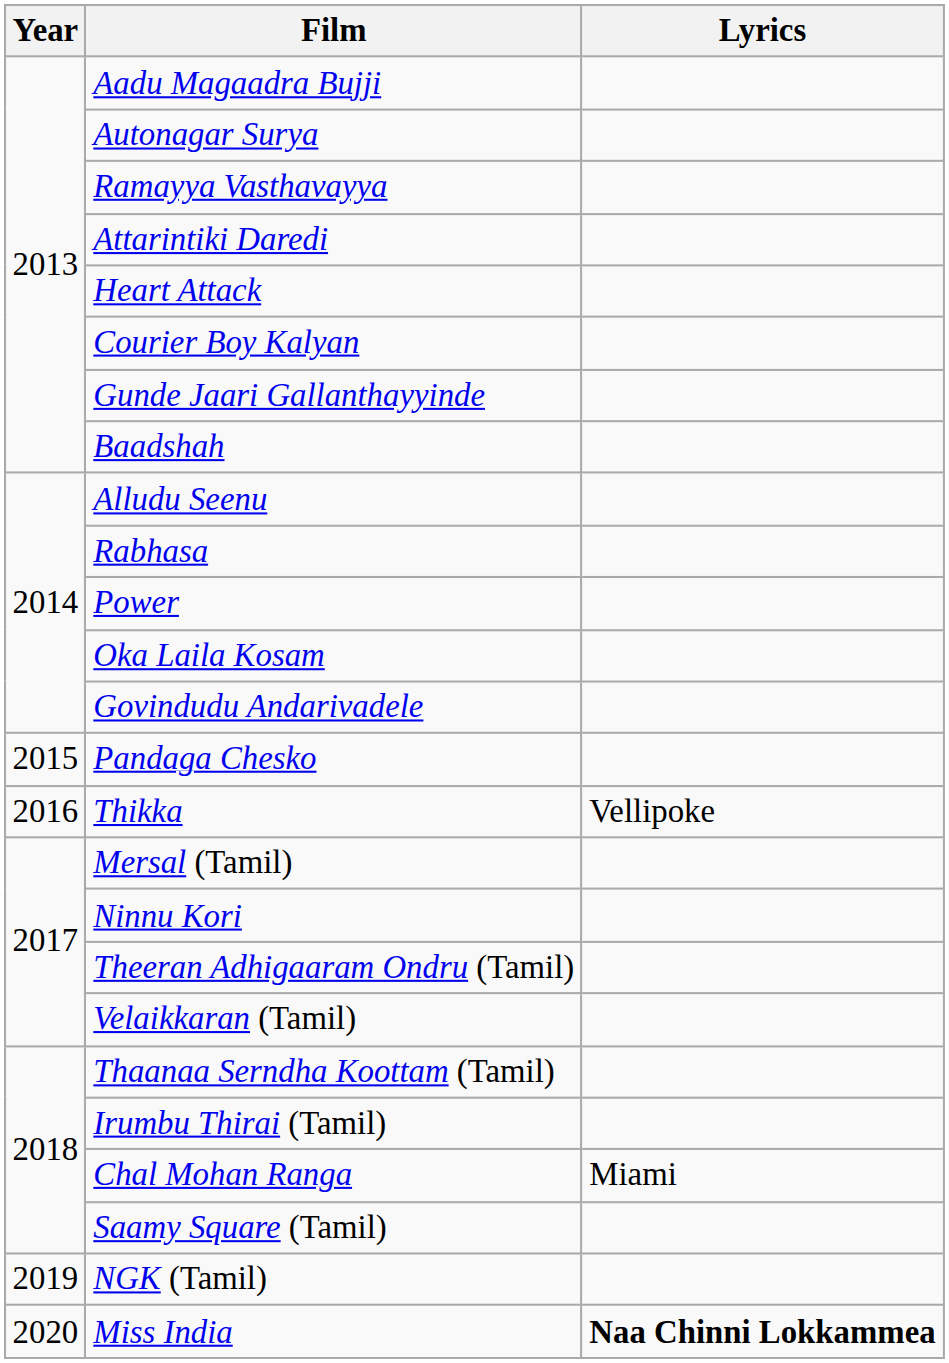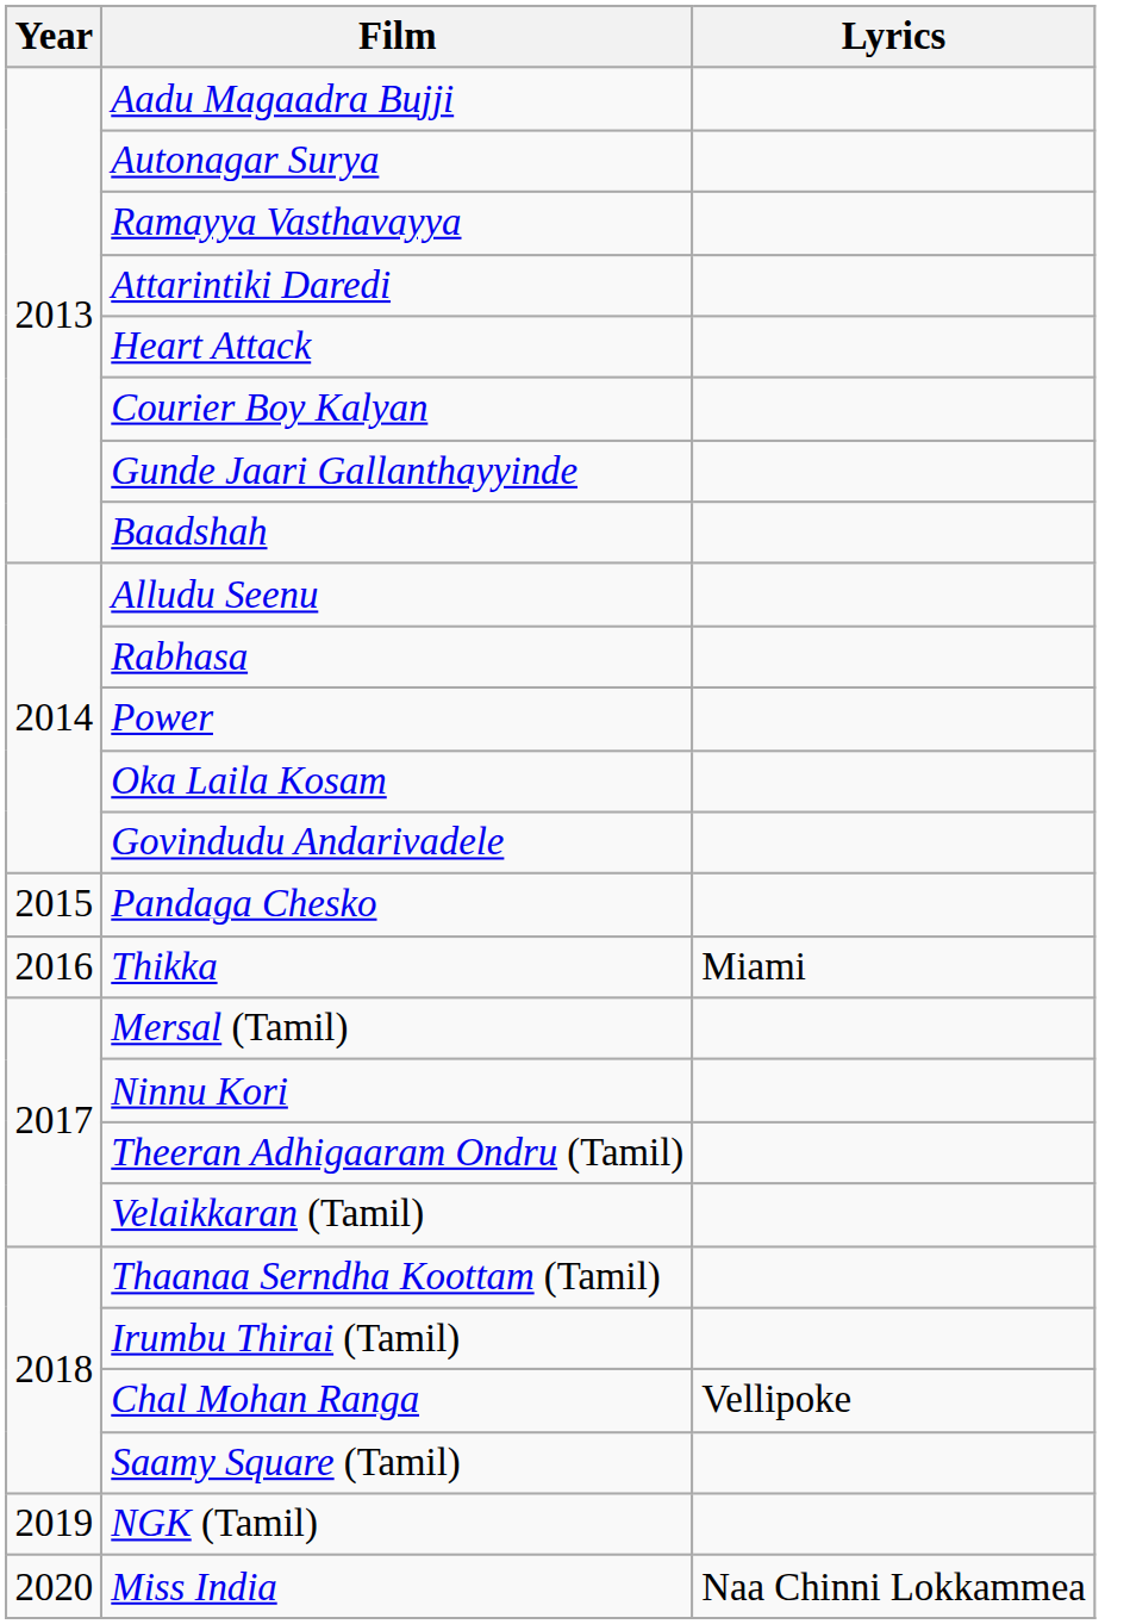Thikka | Lyrics: Vellipoke -> Miami
Chal Mohan Ranga | Lyrics: Miami -> Vellipoke
Miss India | Lyrics: bold -> normal
